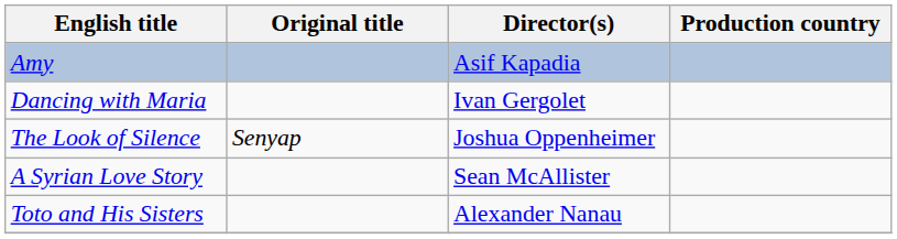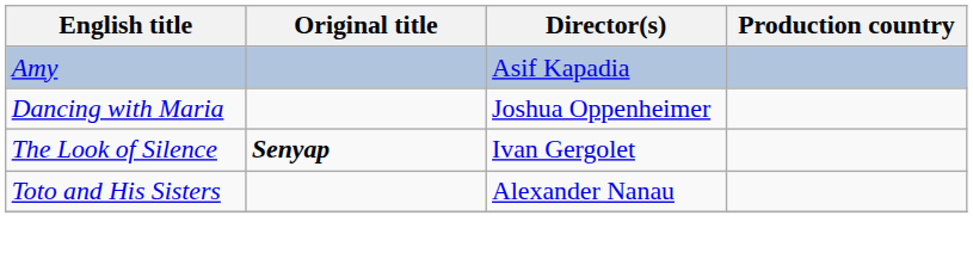Dancing with Maria | Director(s): Ivan Gergolet -> Joshua Oppenheimer
The Look of Silence | Original title: normal -> bold
The Look of Silence | Director(s): Joshua Oppenheimer -> Ivan Gergolet
- row: A Syrian Love Story | Sean McAllister
